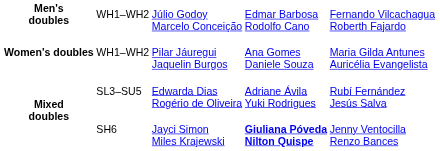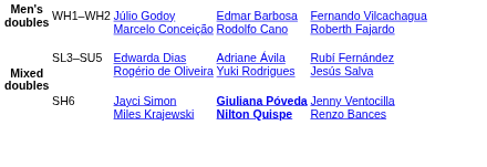- row: Women's doubles | WH1–WH2 | Pilar Jáuregui Jaquelin Burgos | Ana Gomes Daniele Souza | Maria Gilda Antunes Auricélia Evangelista
